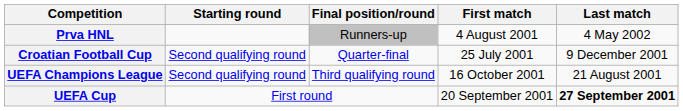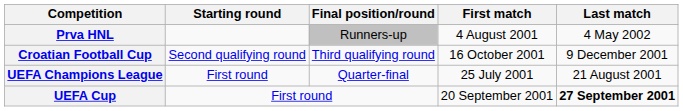Croatian Football Cup | Final position/round: Quarter-final -> Third qualifying round
Croatian Football Cup | First match: 25 July 2001 -> 16 October 2001
UEFA Champions League | Starting round: Second qualifying round -> First round
UEFA Champions League | Final position/round: Third qualifying round -> Quarter-final
UEFA Champions League | First match: 16 October 2001 -> 25 July 2001
